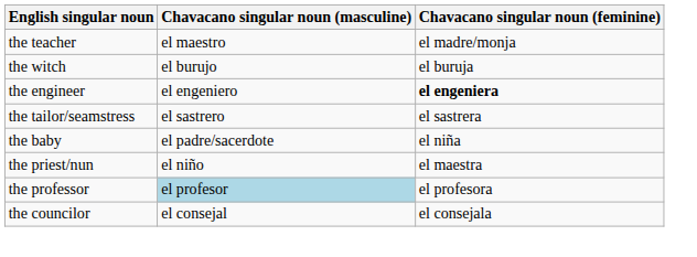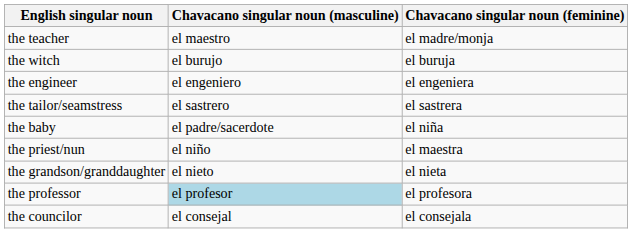the engineer | Chavacano singular noun (feminine): bold -> normal
+ row: the grandson/granddaughter | el nieto | el nieta
